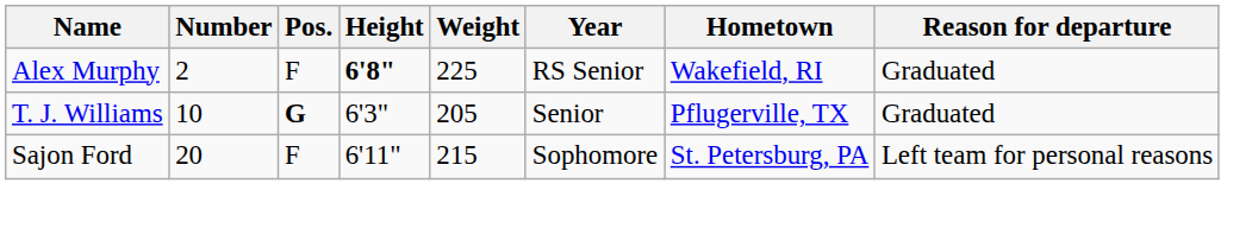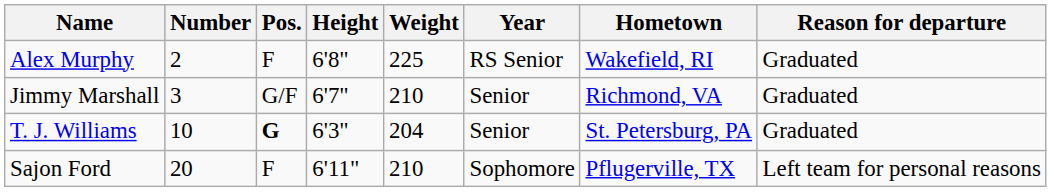Alex Murphy | Height: bold -> normal
+ row: Jimmy Marshall | 3 | G/F | 6'7" | 210 | Senior | Richmond, VA | Graduated
T. J. Williams | Weight: 205 -> 204
T. J. Williams | Hometown: Pflugerville, TX -> St. Petersburg, PA
Sajon Ford | Weight: 215 -> 210
Sajon Ford | Hometown: St. Petersburg, PA -> Pflugerville, TX
